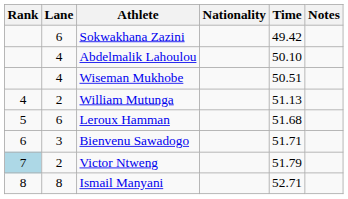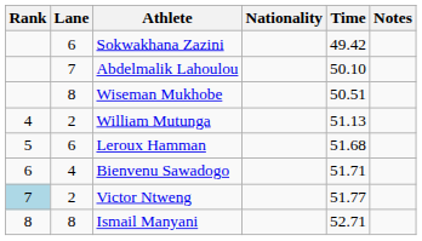Abdelmalik Lahoulou | Lane: 4 -> 7
Wiseman Mukhobe | Lane: 4 -> 8
Bienvenu Sawadogo | Lane: 3 -> 4
Victor Ntweng | Time: 51.79 -> 51.77
